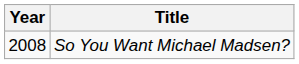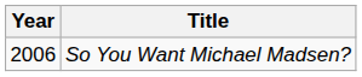So You Want Michael Madsen? | Year: 2008 -> 2006
